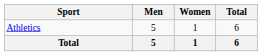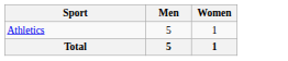- column: Total | 6 | 6
